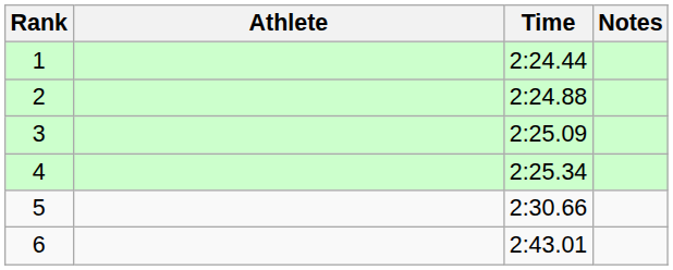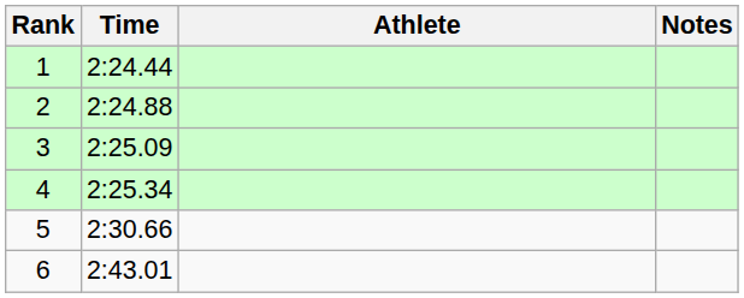columns swapped: Athlete <-> Time
